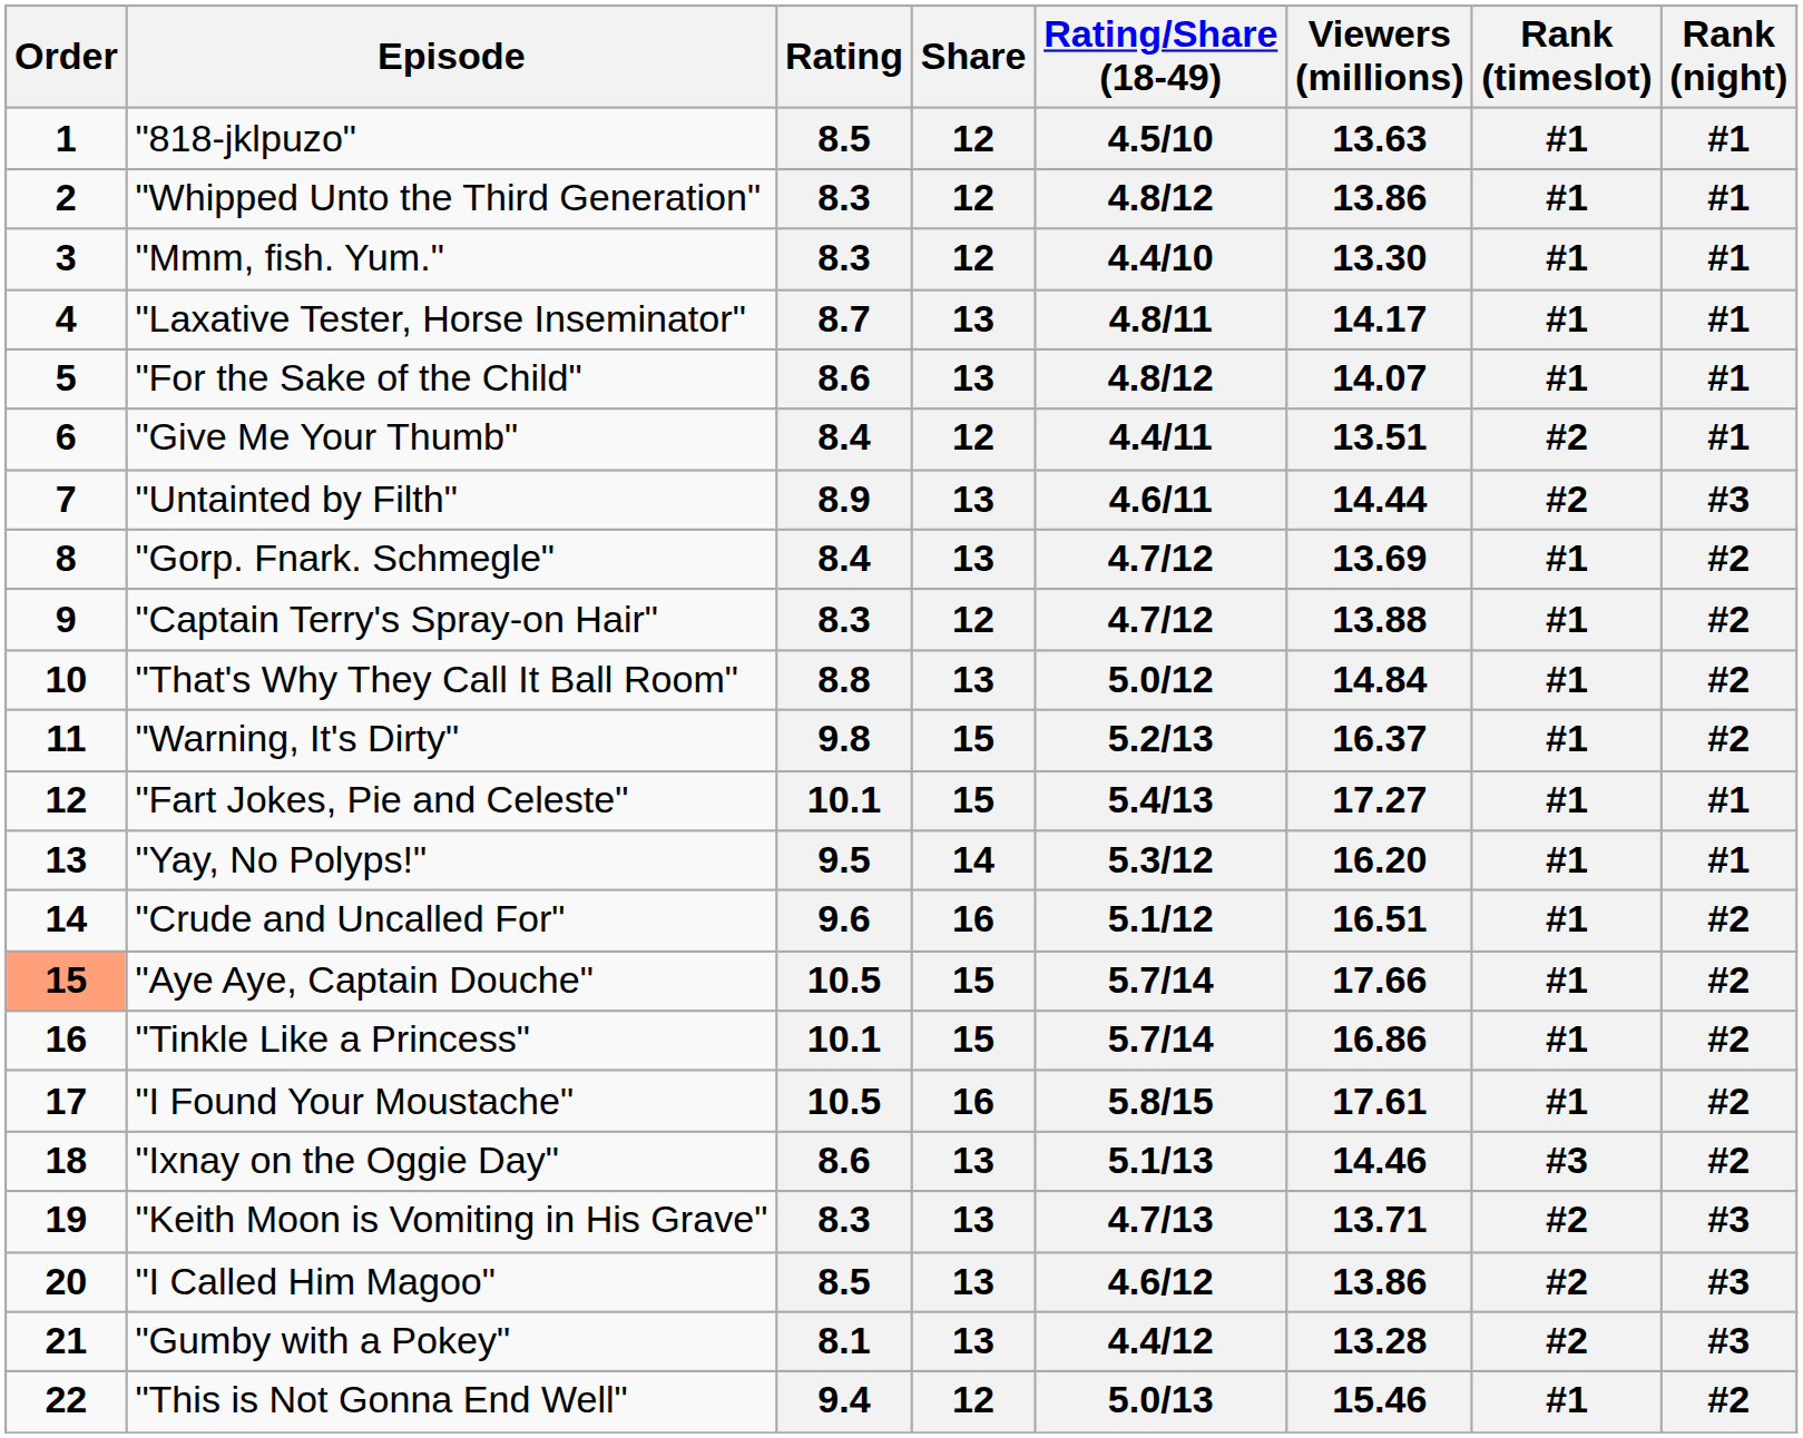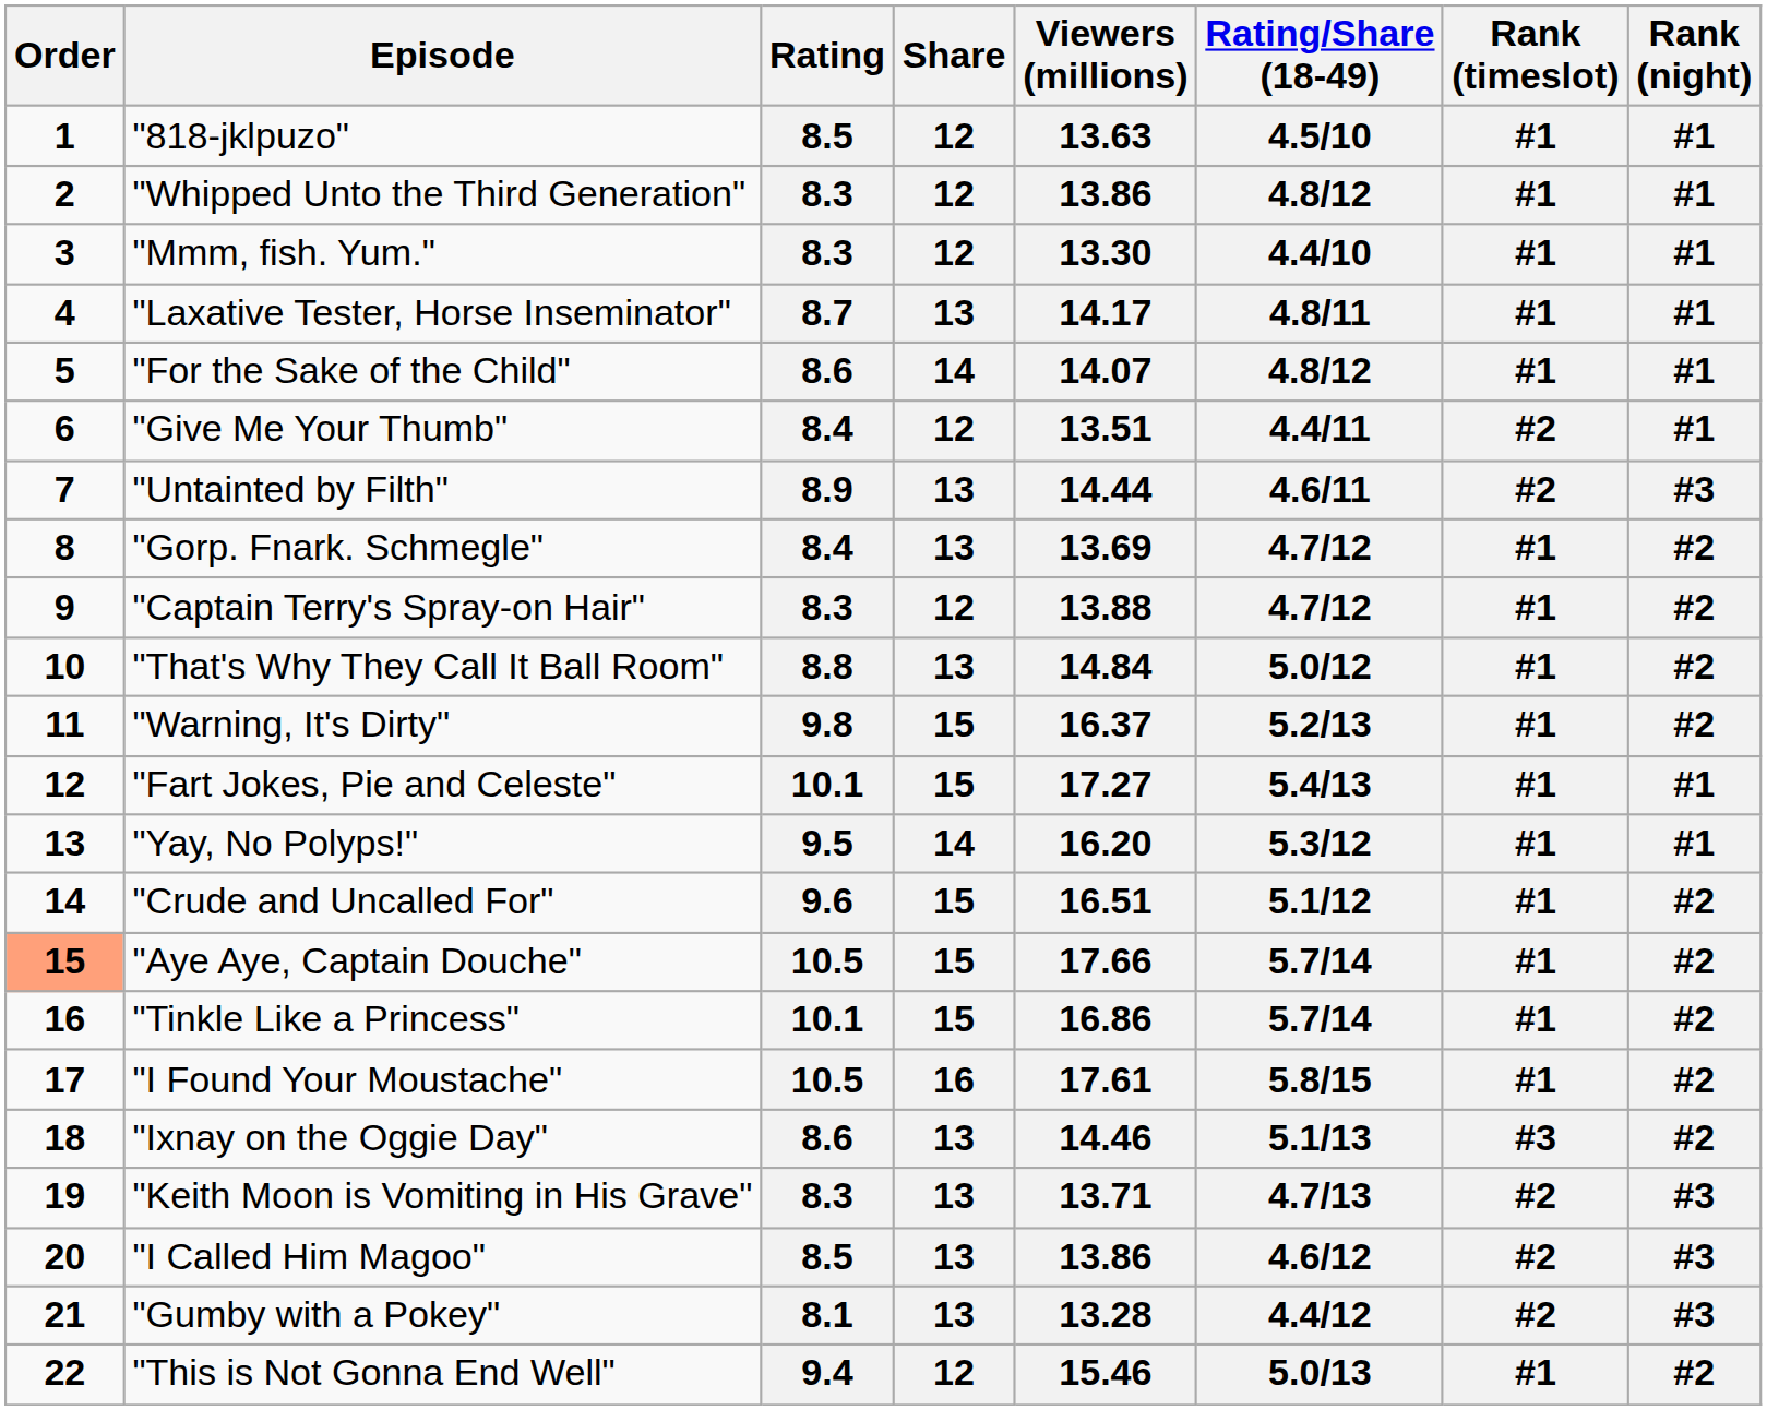columns swapped: Rating/Share (18-49) <-> Viewers (millions)
"For the Sake of the Child" | Share: 13 -> 14
"Crude and Uncalled For" | Share: 16 -> 15
